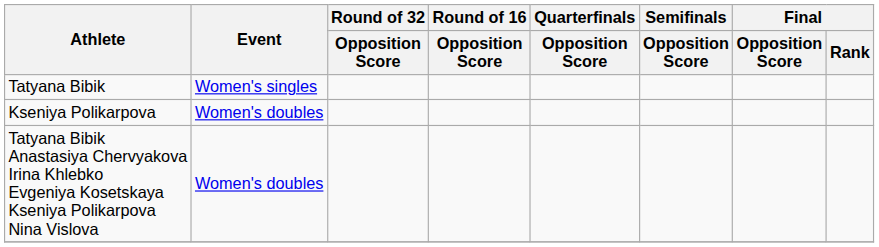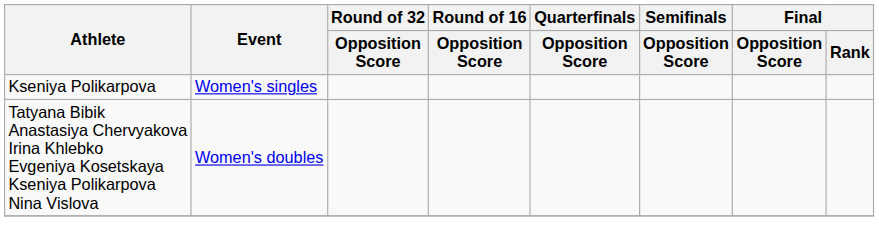- row: Tatyana Bibik | Women's singles
Kseniya Polikarpova | Event: Women's doubles -> Women's singles
